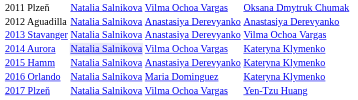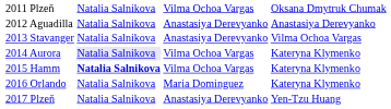2015 Hamm | column 2: normal -> bold
2015 Hamm | column 3: Anastasiya Derevyanko -> Vilma Ochoa Vargas
2017 Plzeň | column 3: Vilma Ochoa Vargas -> Anastasiya Derevyanko
